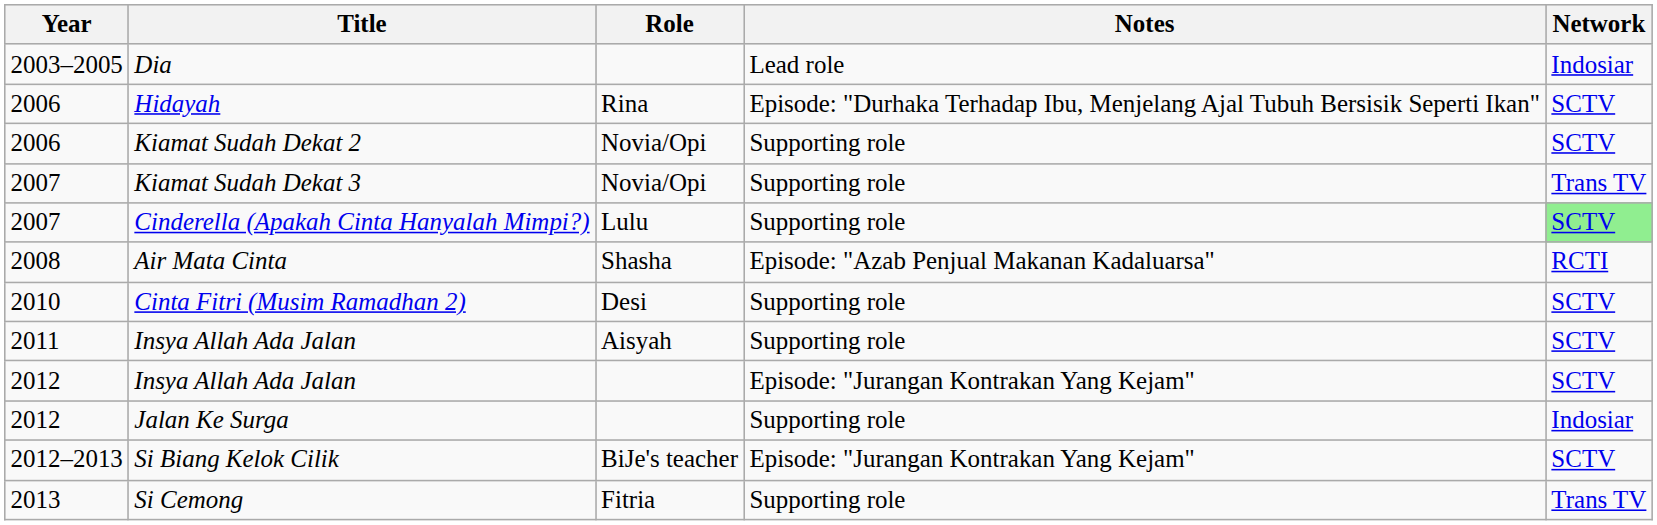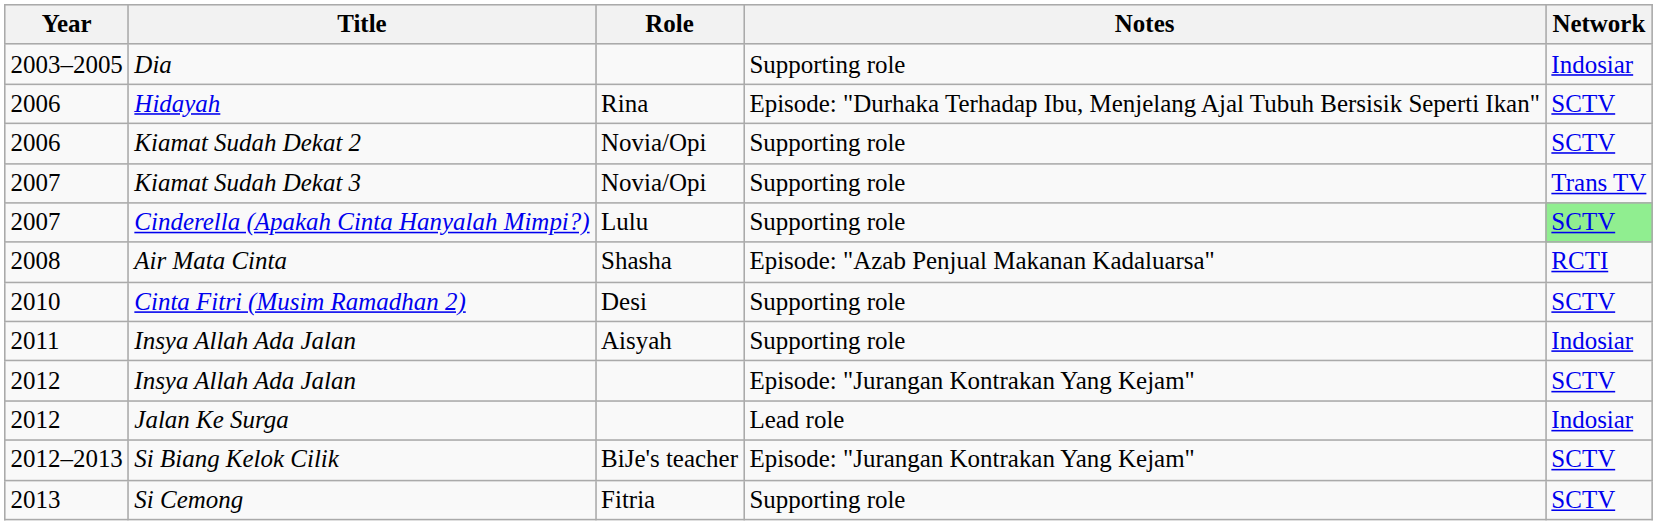Dia | Notes: Lead role -> Supporting role
Insya Allah Ada Jalan / Aisyah | Network: SCTV -> Indosiar
Jalan Ke Surga | Notes: Supporting role -> Lead role
Si Cemong | Network: Trans TV -> SCTV
